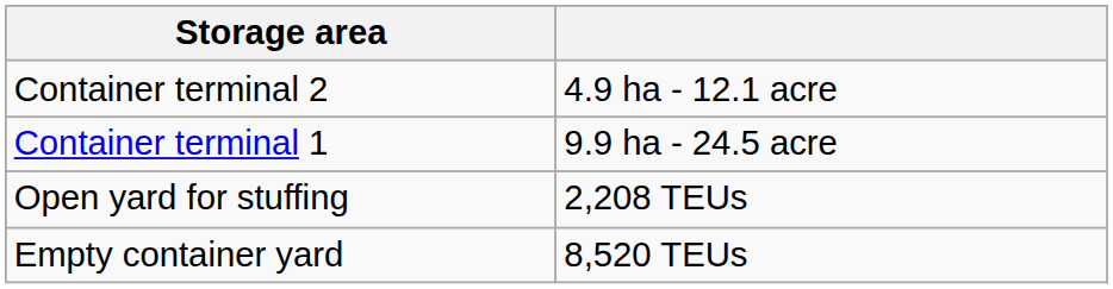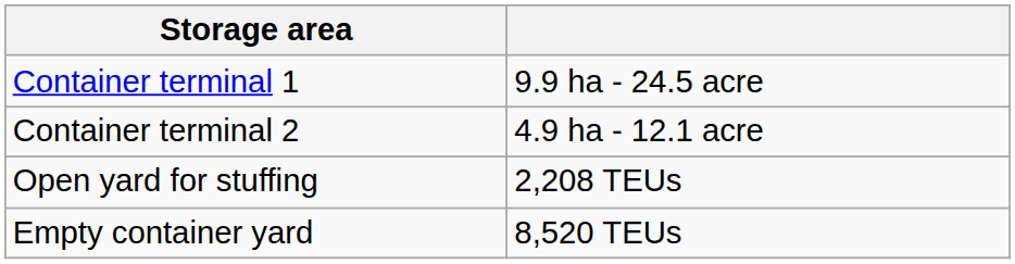rows swapped: Container terminal 1 <-> Container terminal 2
